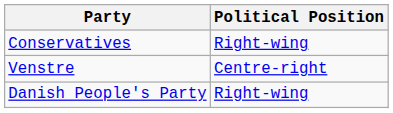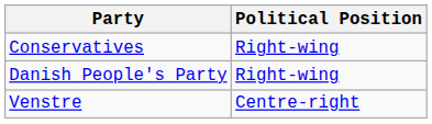rows swapped: Danish People's Party <-> Venstre
